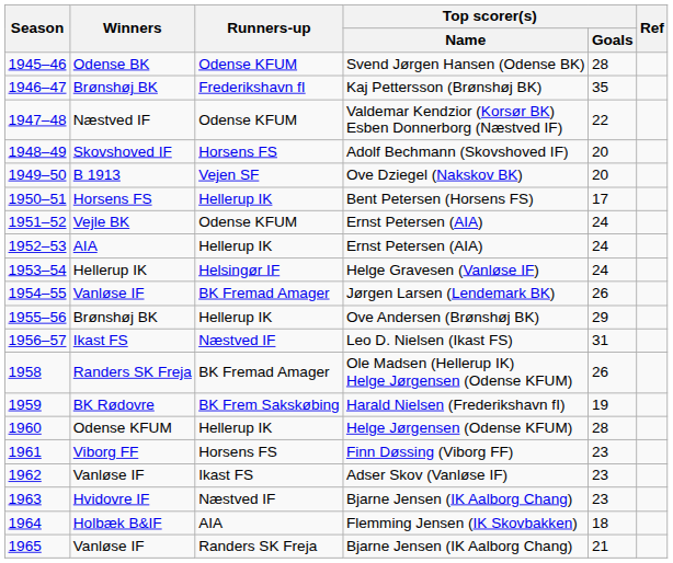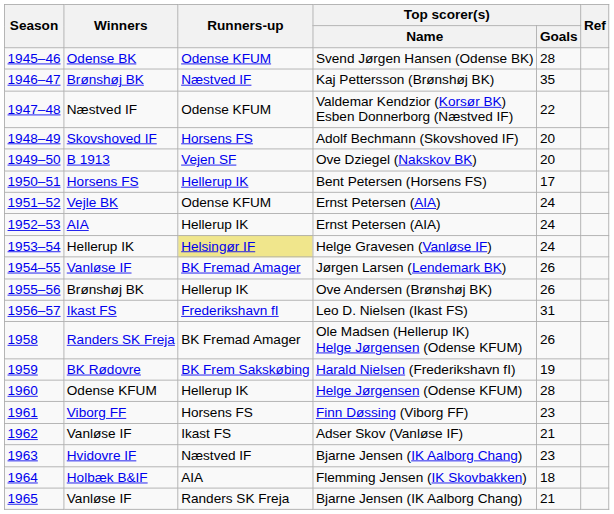Kaj Pettersson (Brønshøj BK) | Runners-up: Frederikshavn fI -> Næstved IF
Helge Gravesen (Vanløse IF) | Runners-up: no background -> khaki background
Ove Andersen (Brønshøj BK) | Top scorer(s) / Goals: 29 -> 26
Leo D. Nielsen (Ikast FS) | Runners-up: Næstved IF -> Frederikshavn fI
Adser Skov (Vanløse IF) | Top scorer(s) / Goals: 23 -> 21
